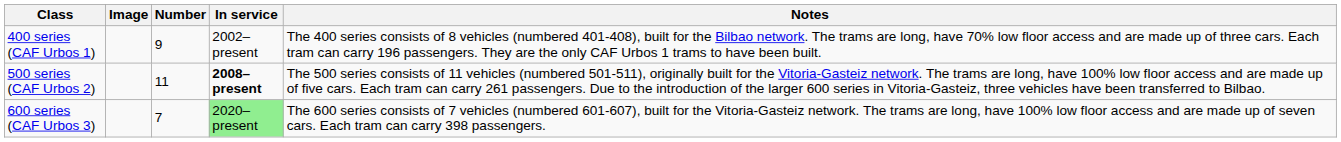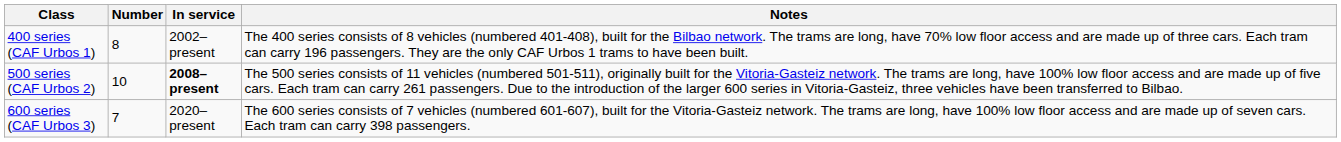- column: Image
400 series (CAF Urbos 1) | Number: 9 -> 8
500 series (CAF Urbos 2) | Number: 11 -> 10
600 series (CAF Urbos 3) | In service: lightgreen background -> no background
